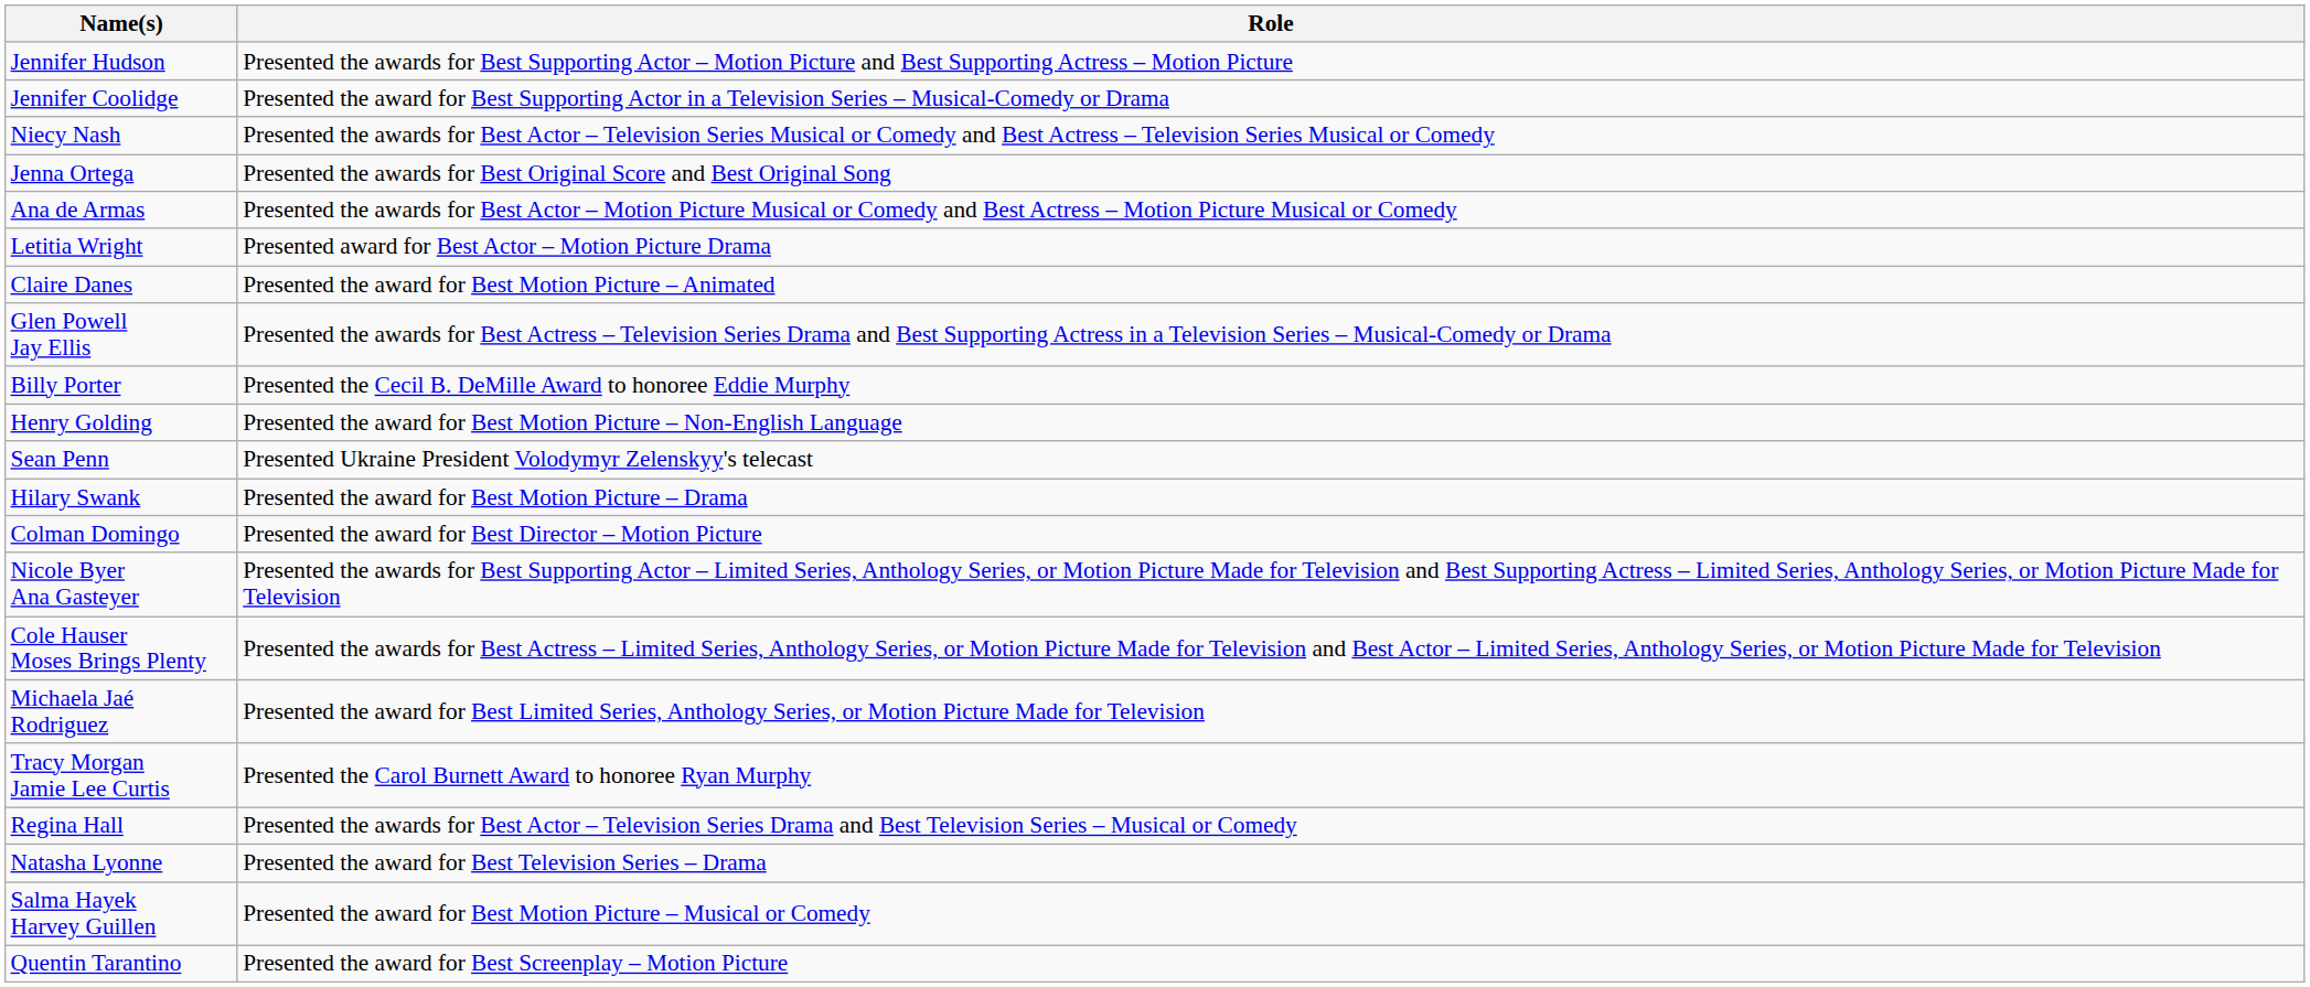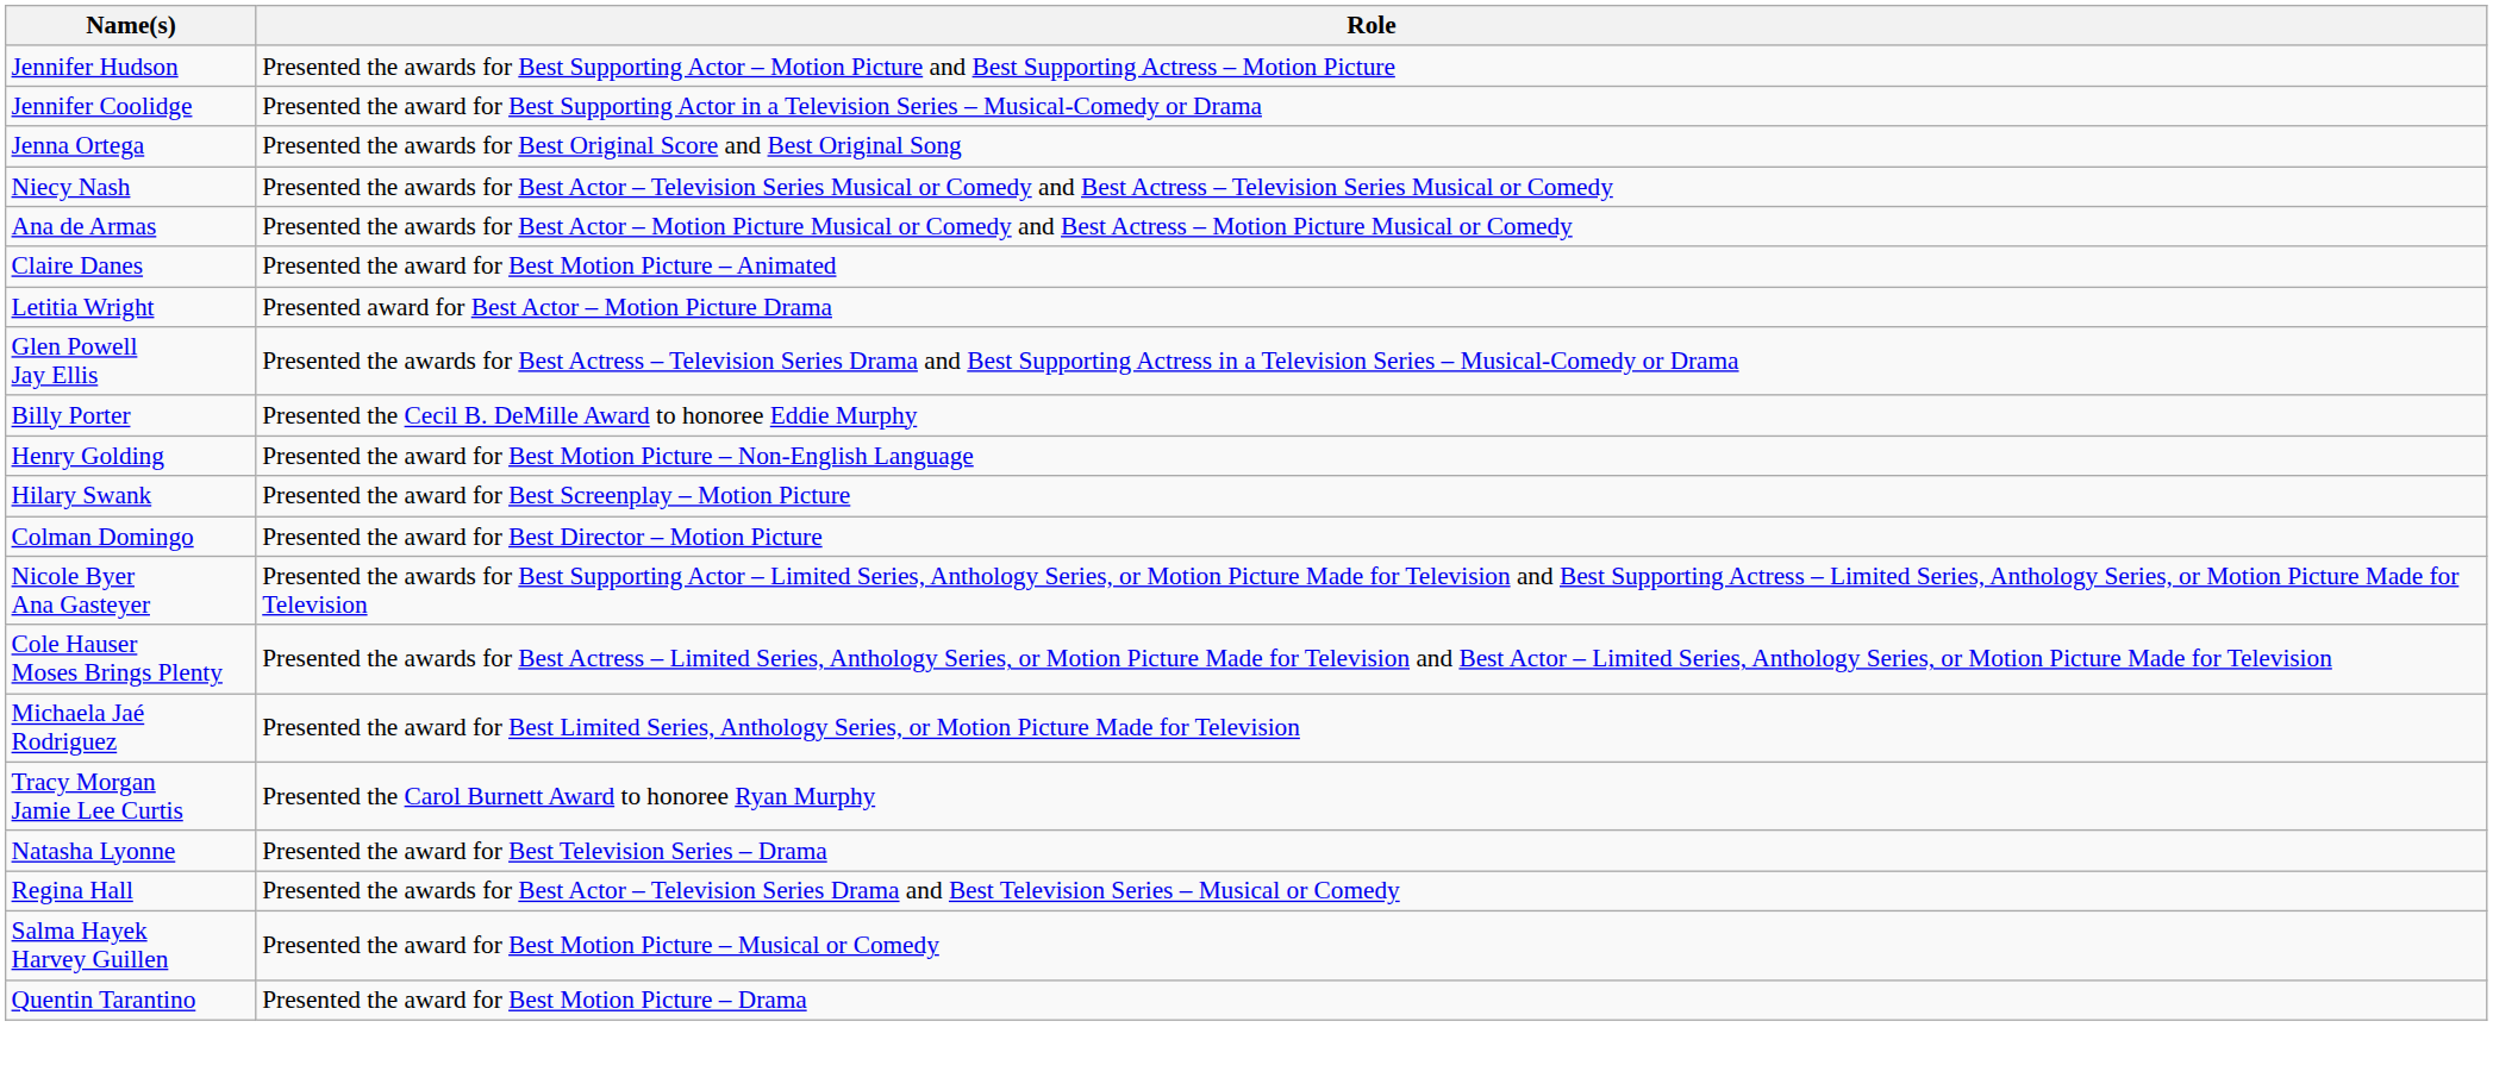rows swapped: Jenna Ortega <-> Niecy Nash
rows swapped: Claire Danes <-> Letitia Wright
- row: Sean Penn | Presented Ukraine President Volodymyr Zelenskyy's telecast
Hilary Swank | Role: Presented the award for Best Motion Picture – Drama -> Presented the award for Best Screenplay – Motion Picture
rows swapped: Regina Hall <-> Natasha Lyonne
Quentin Tarantino | Role: Presented the award for Best Screenplay – Motion Picture -> Presented the award for Best Motion Picture – Drama
